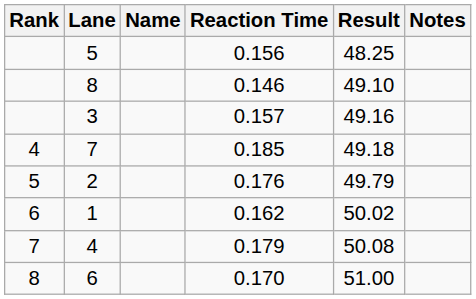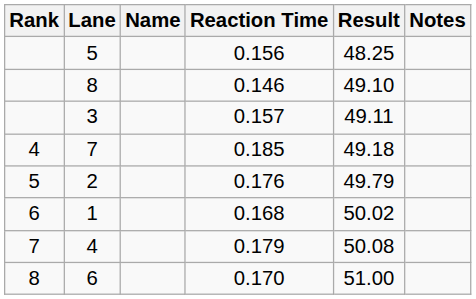3 | Result: 49.16 -> 49.11
1 | Reaction Time: 0.162 -> 0.168
